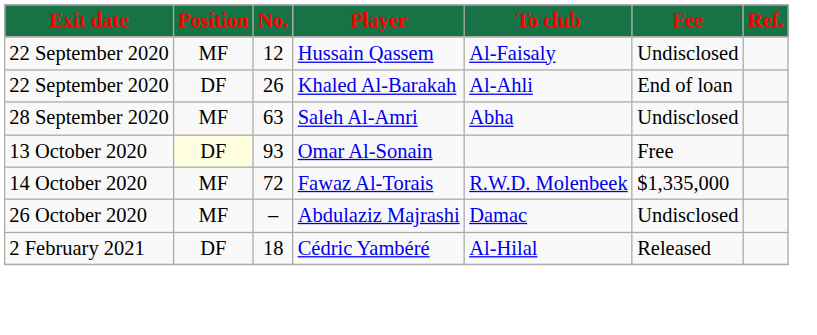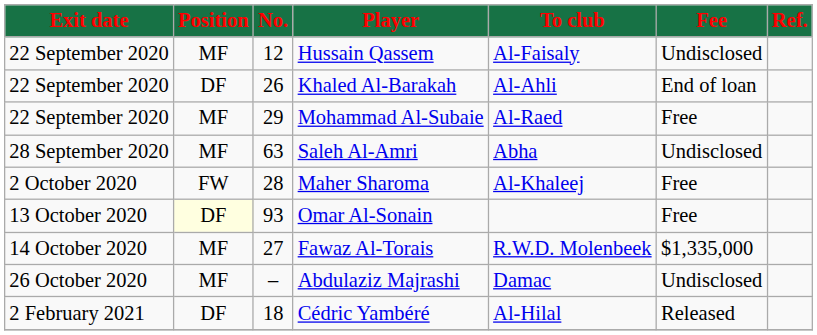+ row: 22 September 2020 | MF | 29 | Mohammad Al-Subaie | Al-Raed | Free
+ row: 2 October 2020 | FW | 28 | Maher Sharoma | Al-Khaleej | Free
Fawaz Al-Torais | No.: 72 -> 27
